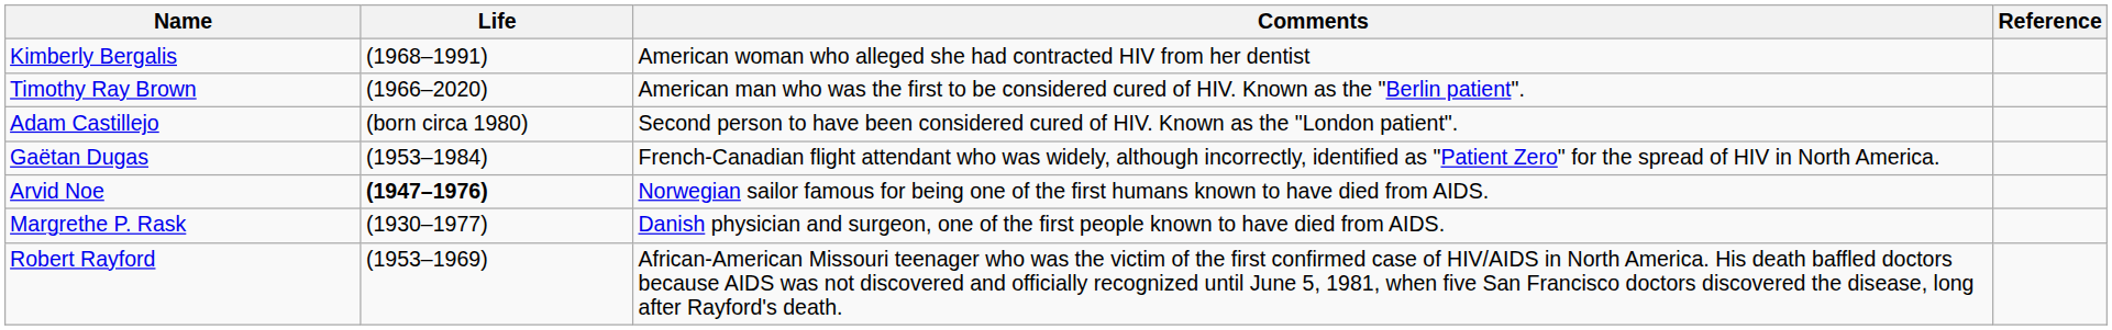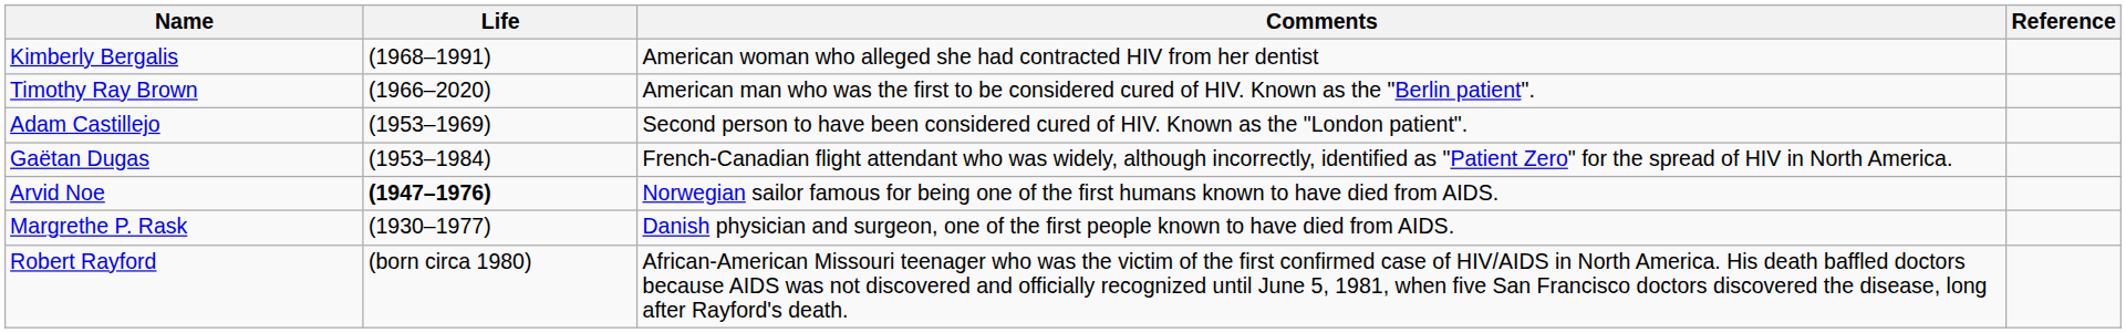Adam Castillejo | Life: (born circa 1980) -> (1953–1969)
Robert Rayford | Life: (1953–1969) -> (born circa 1980)
